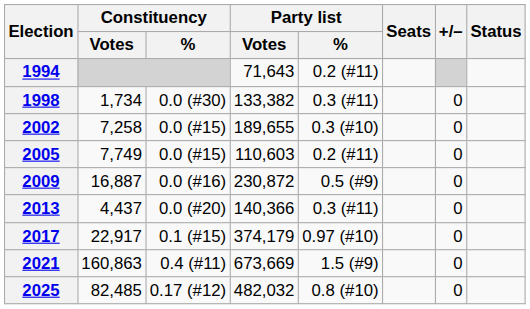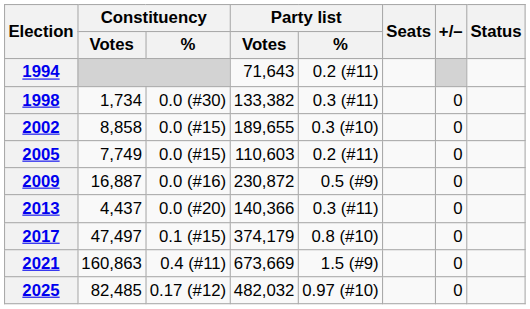2002 | Constituency / Votes: 7,258 -> 8,858
2017 | Constituency / Votes: 22,917 -> 47,497
2017 | Party list / %: 0.97 (#10) -> 0.8 (#10)
2025 | Party list / %: 0.8 (#10) -> 0.97 (#10)
